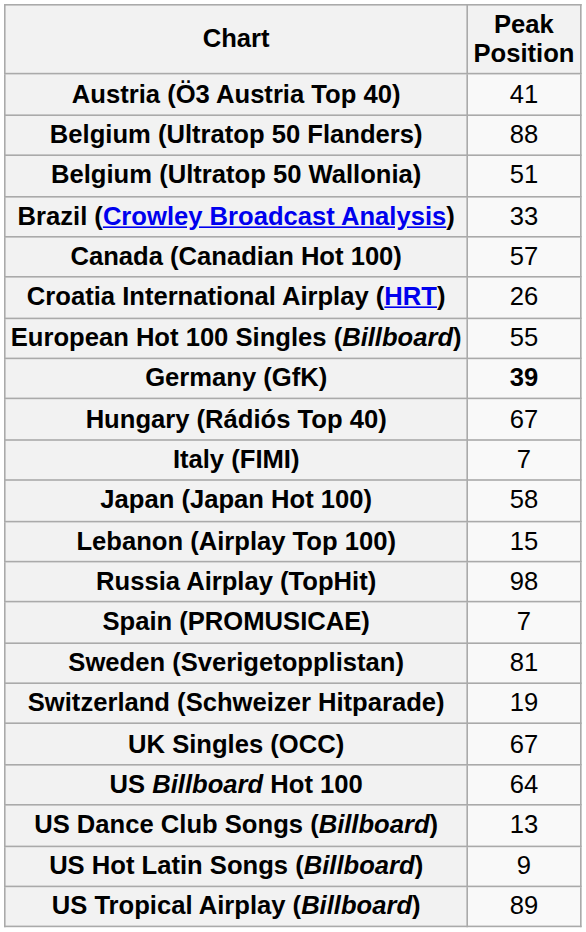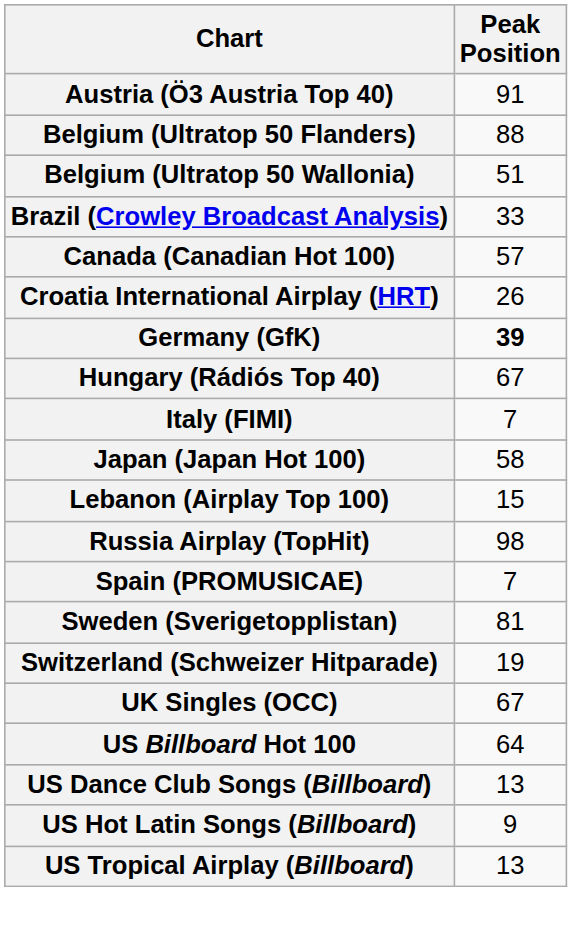Austria (Ö3 Austria Top 40) | Peak Position: 41 -> 91
- row: European Hot 100 Singles (Billboard) | 55
US Tropical Airplay (Billboard) | Peak Position: 89 -> 13
